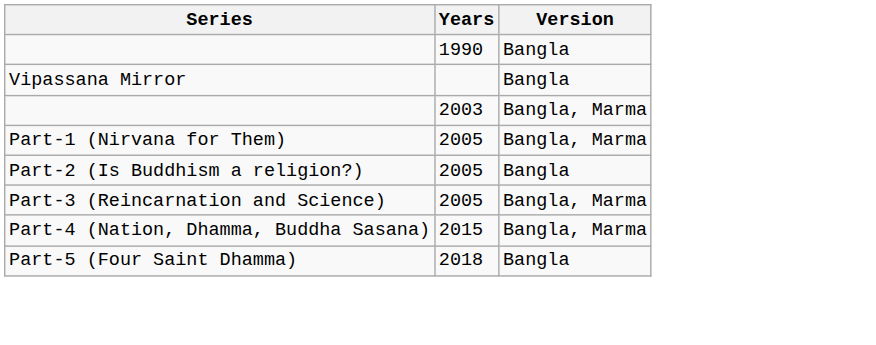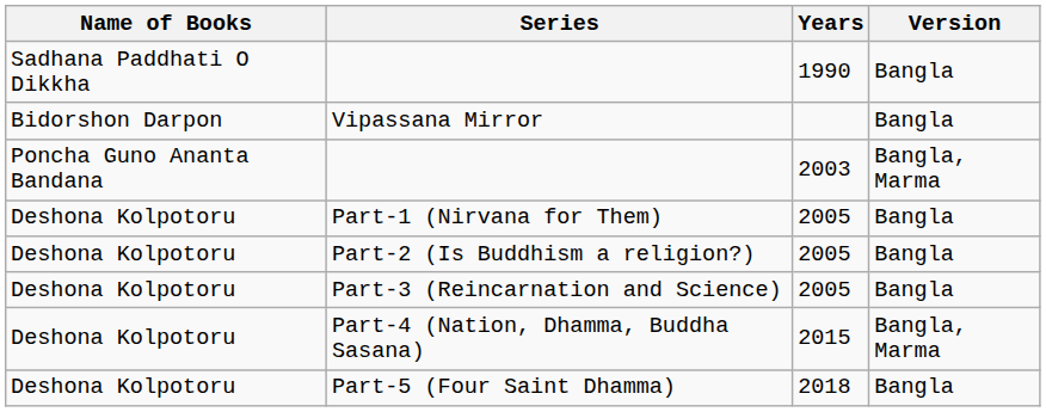+ column: Name of Books | Sadhana Paddhati O Dikkha | Bidorshon Darpon | Poncha Guno Ananta Bandana | Deshona Kolpotoru | Deshona Kolpotoru | Deshona Kolpotoru | Deshona Kolpotoru | Deshona Kolpotoru
Part-1 (Nirvana for Them) | Version: Bangla, Marma -> Bangla
Part-3 (Reincarnation and Science) | Version: Bangla, Marma -> Bangla
